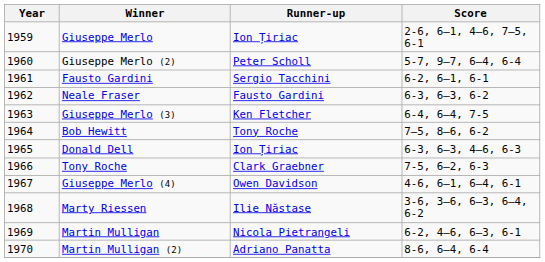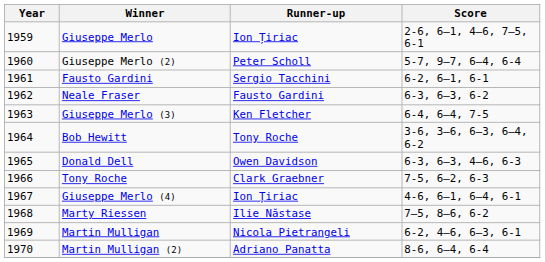Bob Hewitt | Score: 7–5, 8–6, 6-2 -> 3-6, 3–6, 6–3, 6–4, 6-2
Donald Dell | Runner-up: Ion Țiriac -> Owen Davidson
Giuseppe Merlo (4) | Runner-up: Owen Davidson -> Ion Țiriac
Marty Riessen | Score: 3-6, 3–6, 6–3, 6–4, 6-2 -> 7–5, 8–6, 6-2
